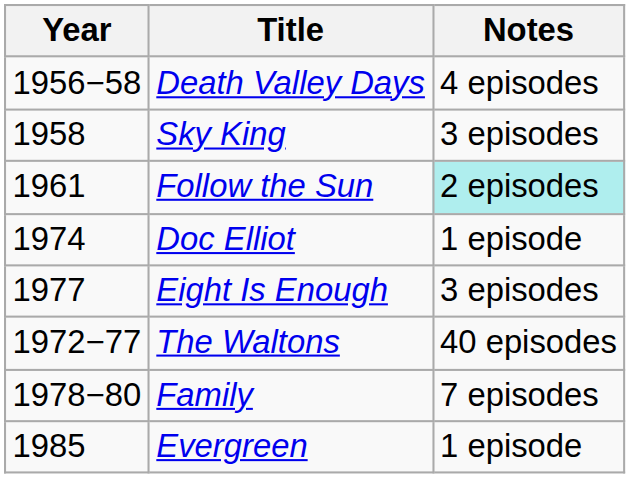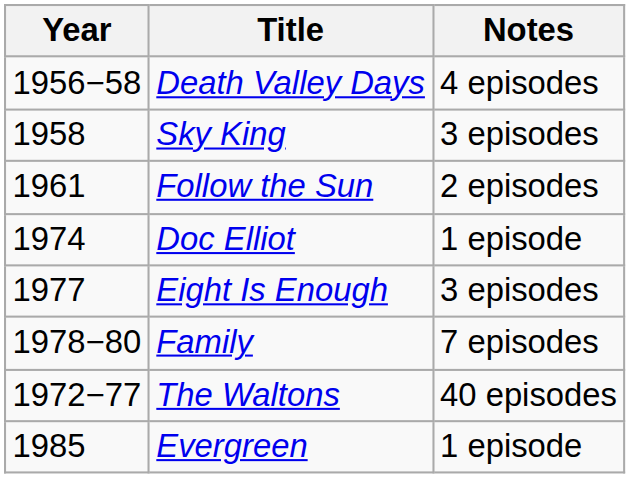Follow the Sun | Notes: paleturquoise background -> no background
rows swapped: The Waltons <-> Family
